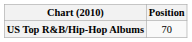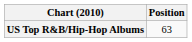US Top R&B/Hip-Hop Albums | Position: 70 -> 63
